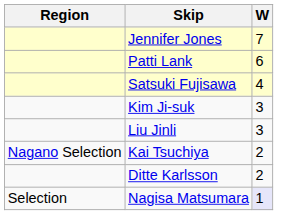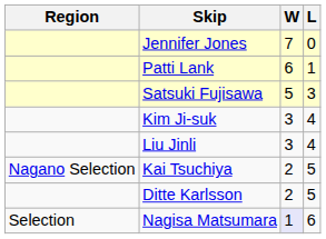+ column: L | 0 | 1 | 3 | 4 | 4 | 5 | 5 | 6
Satsuki Fujisawa | W: 4 -> 5
